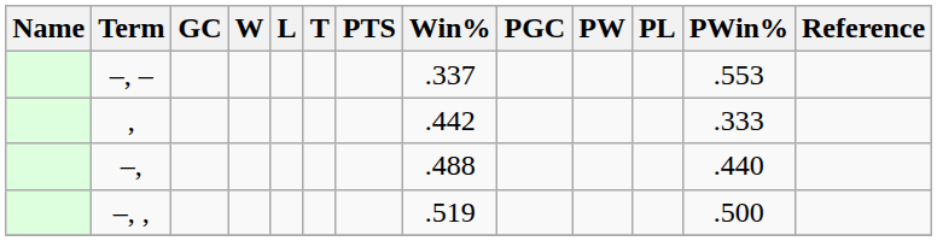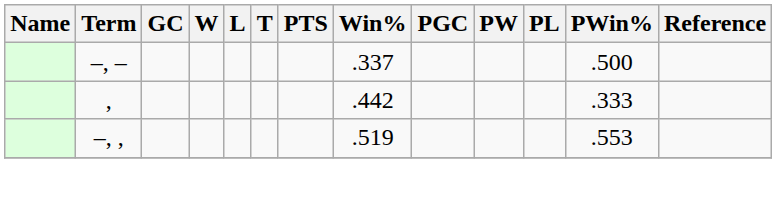–, – | PWin%: .553 -> .500
- row: –, | .488 | .440
–, , | PWin%: .500 -> .553
